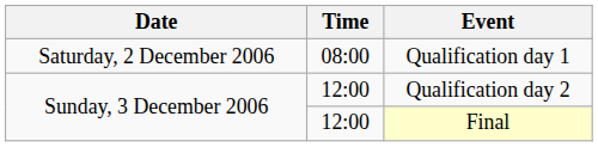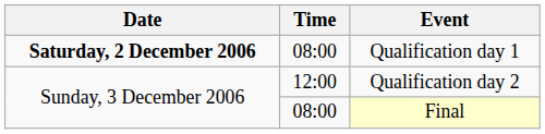Qualification day 1 | Date: normal -> bold
Final | Time: 12:00 -> 08:00
